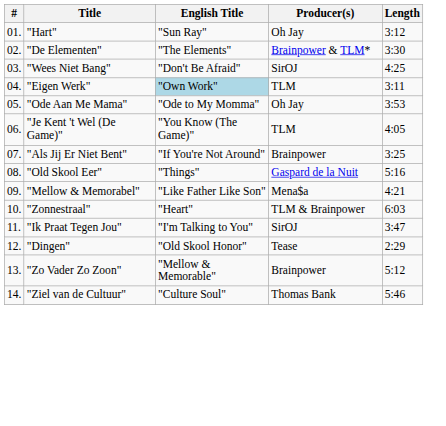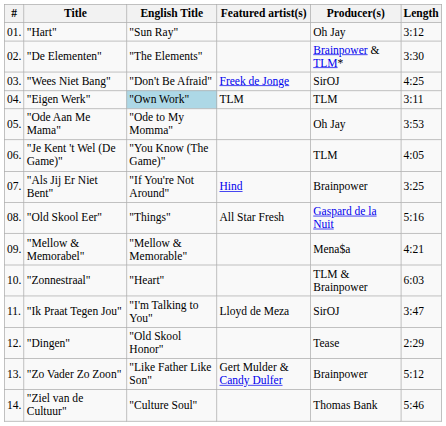+ column: Featured artist(s) | Freek de Jonge | TLM | Hind | All Star Fresh | Lloyd de Meza | Gert Mulder & Candy Dulfer
"Mellow & Memorabel" | English Title: "Like Father Like Son" -> "Mellow & Memorable"
"Zo Vader Zo Zoon" | English Title: "Mellow & Memorable" -> "Like Father Like Son"
